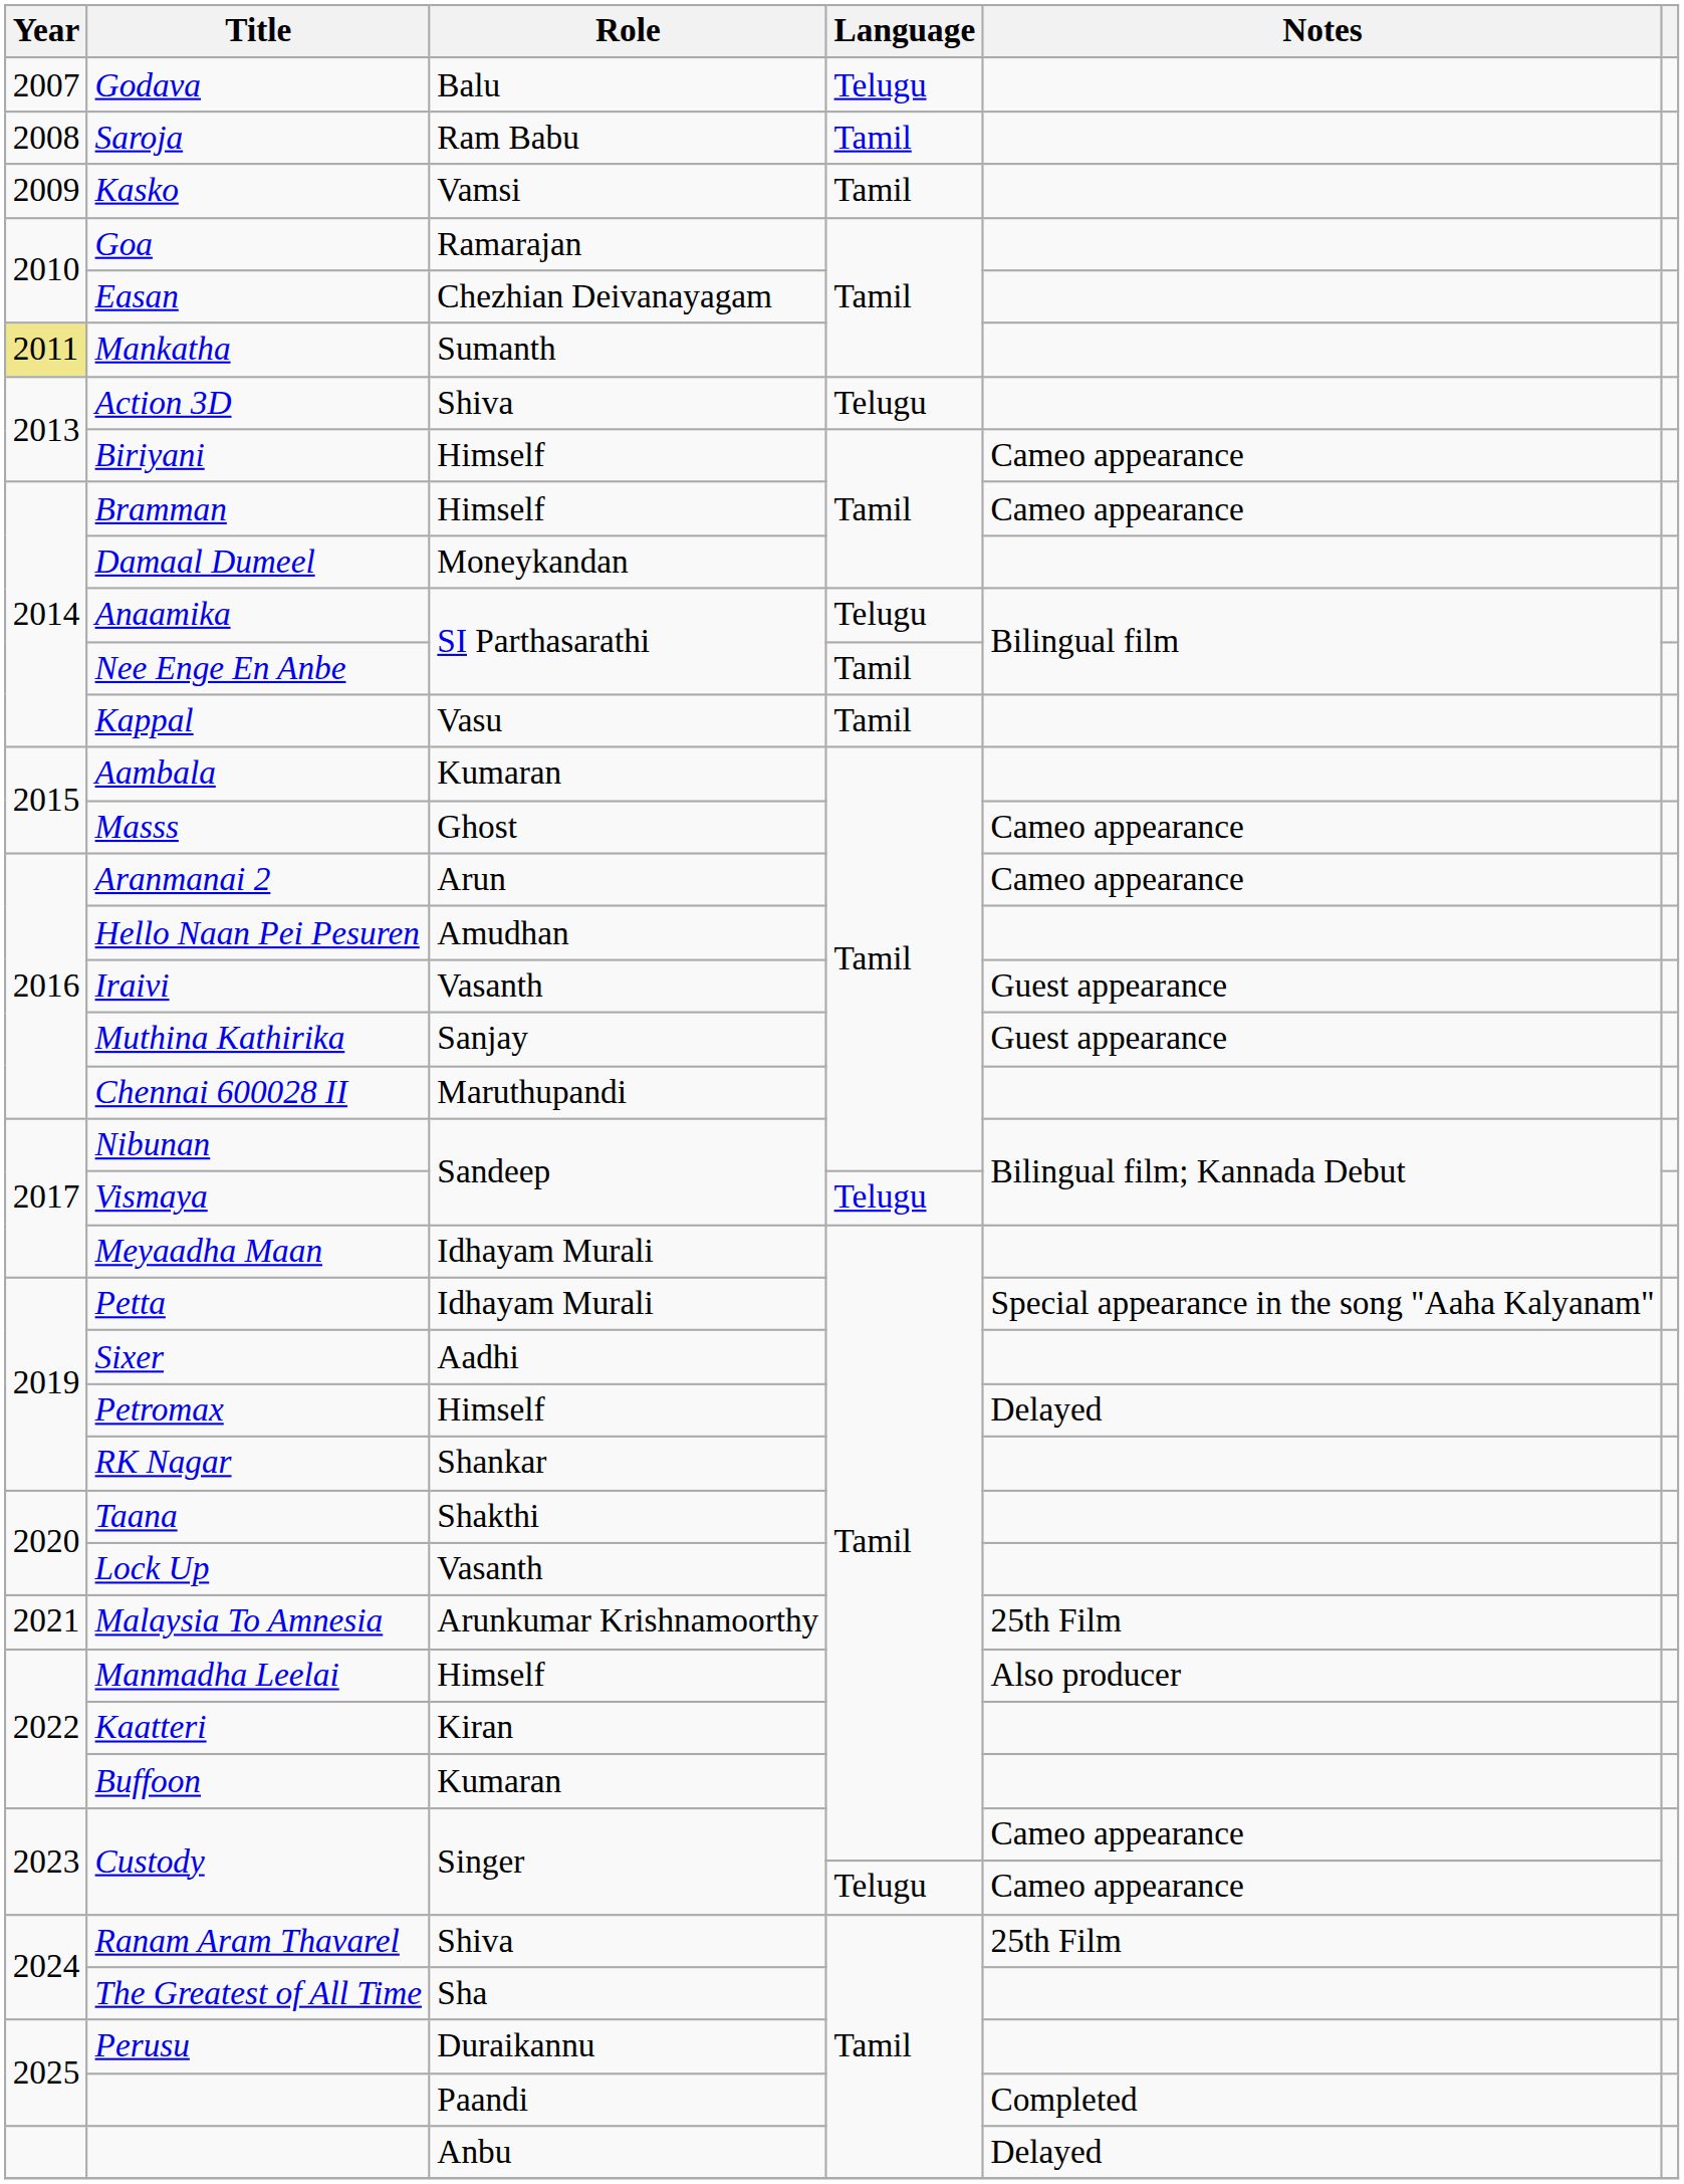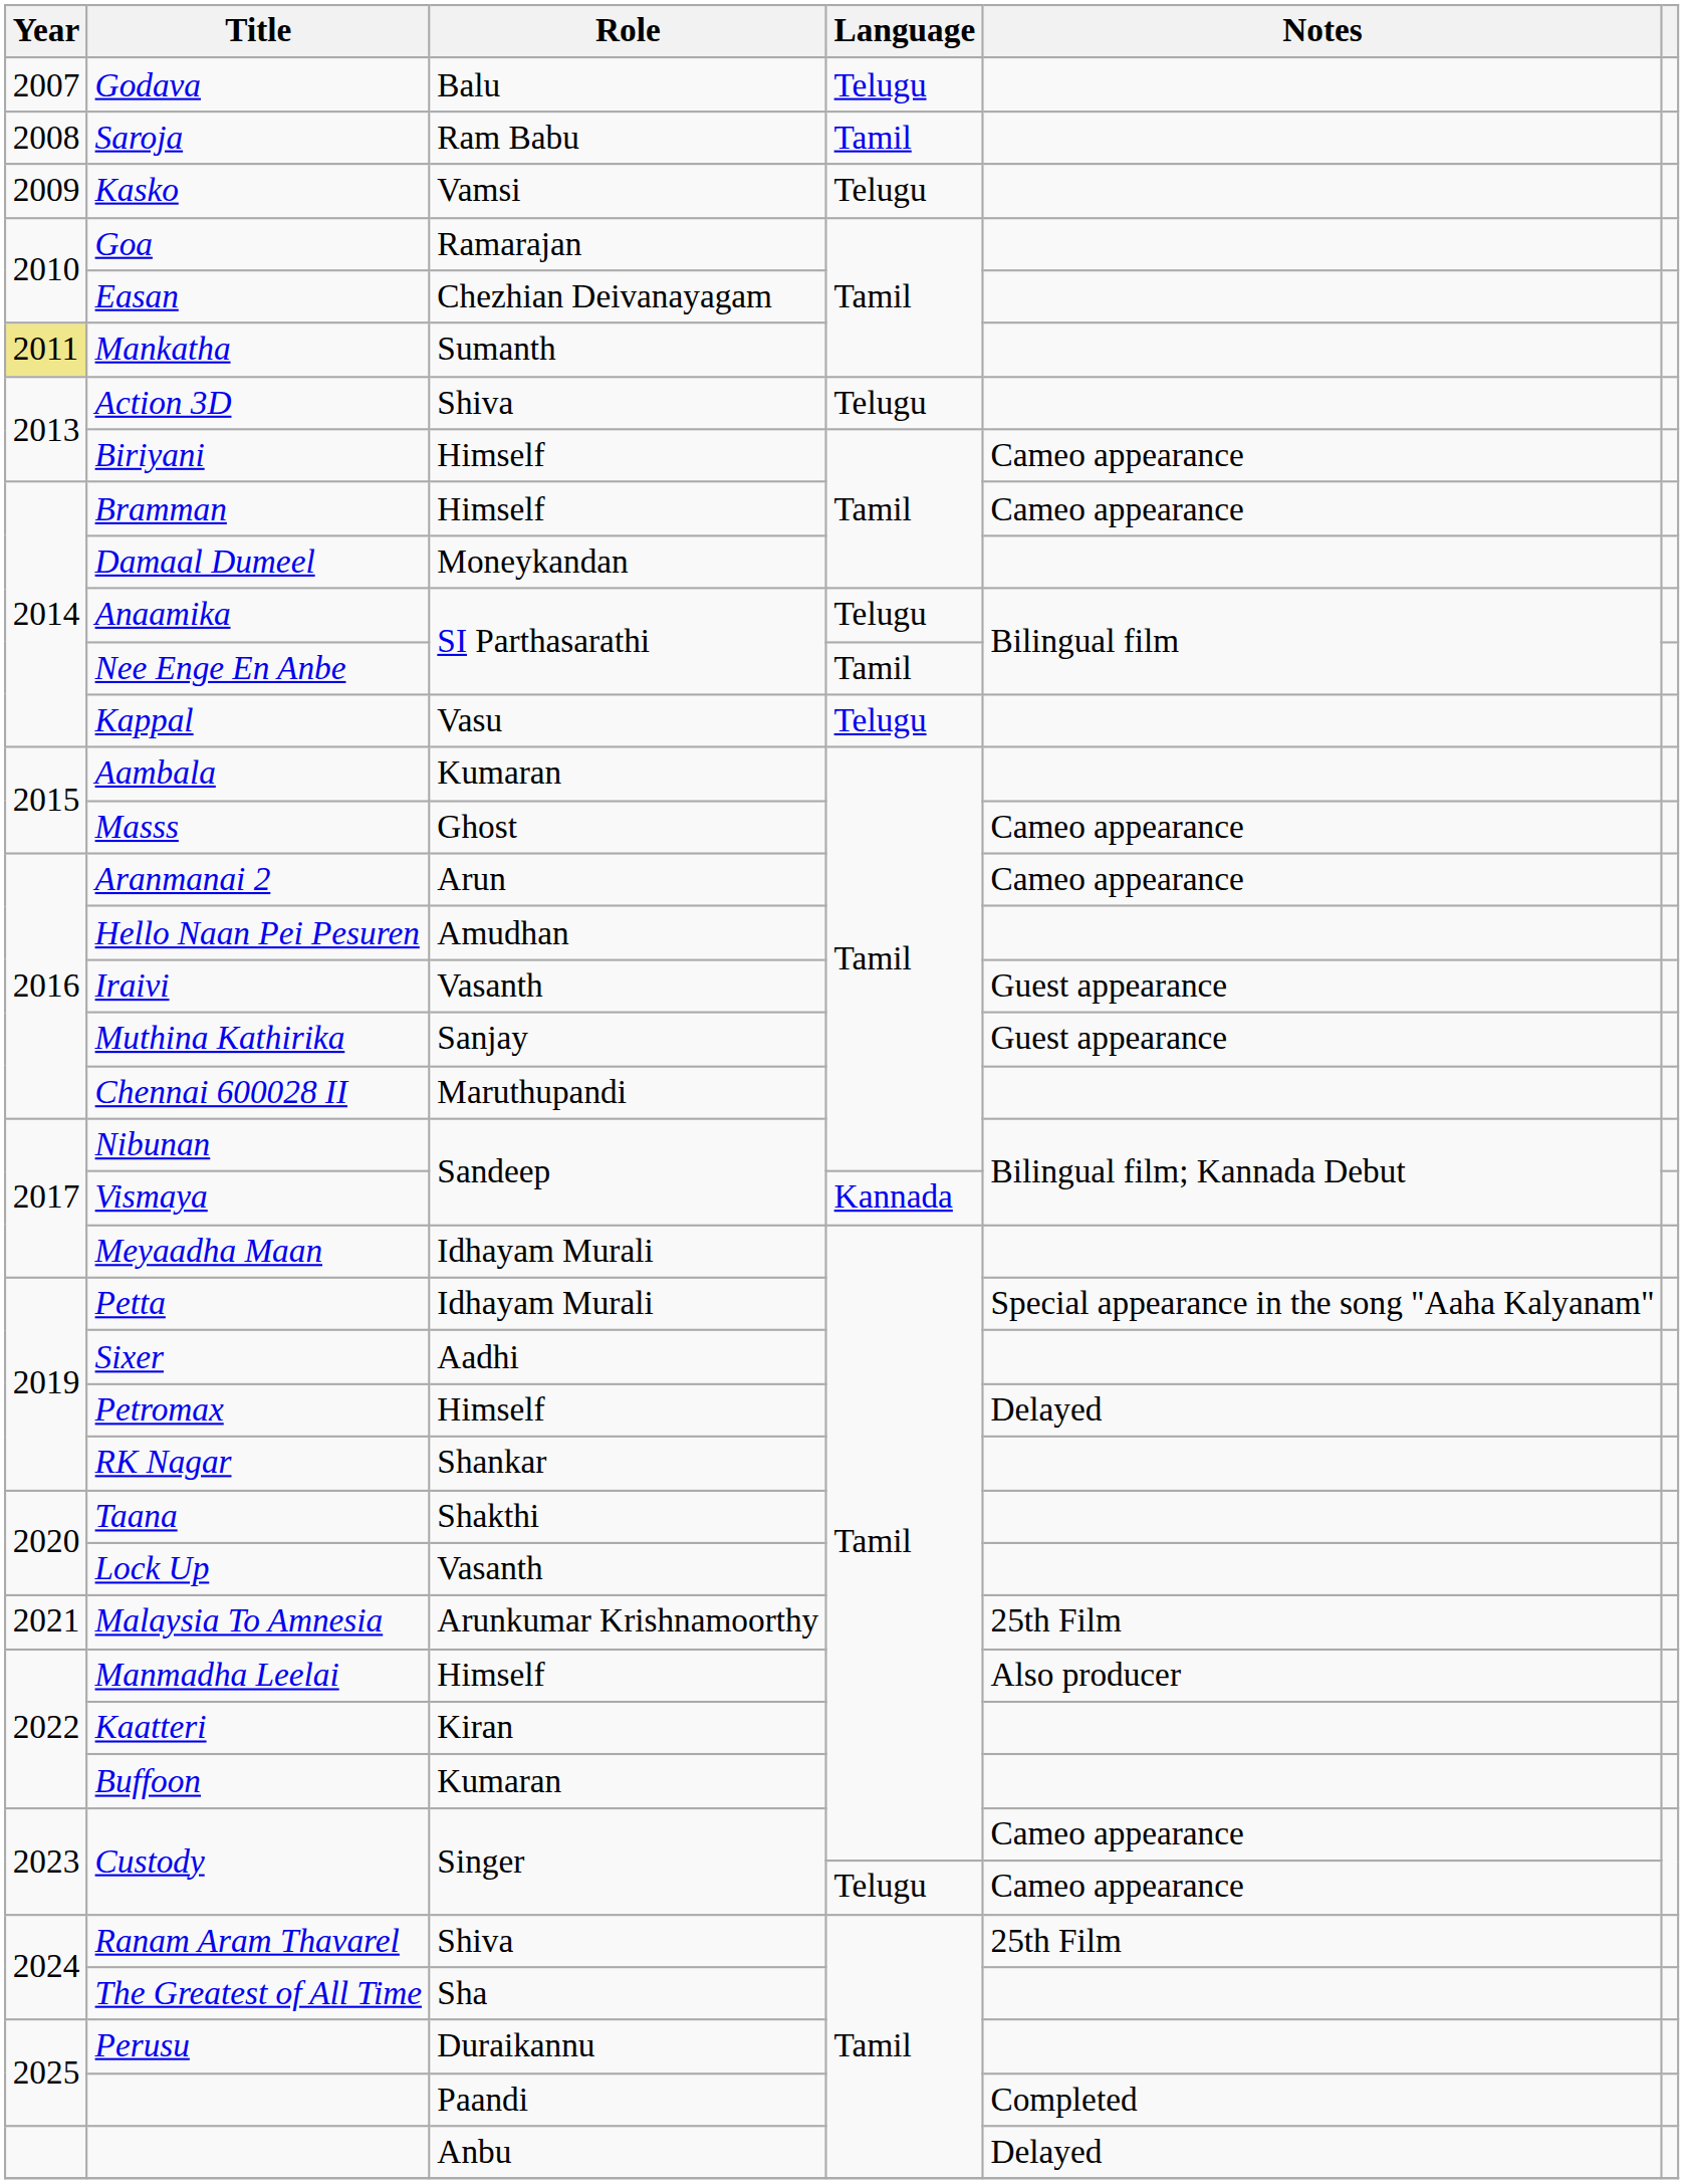Kasko | Language: Tamil -> Telugu
Kappal | Language: Tamil -> Telugu
Vismaya | Language: Telugu -> Kannada
